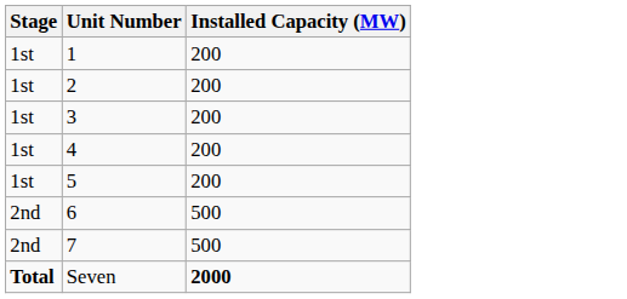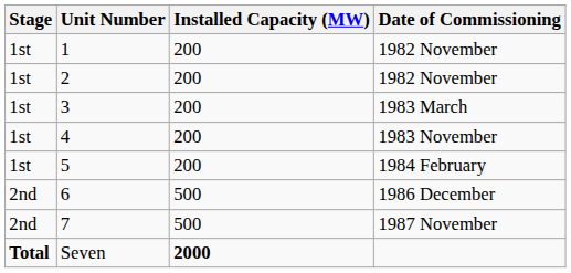+ column: Date of Commissioning | 1982 November | 1982 November | 1983 March | 1983 November | 1984 February | 1986 December | 1987 November
